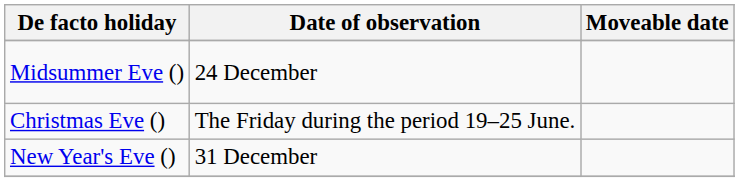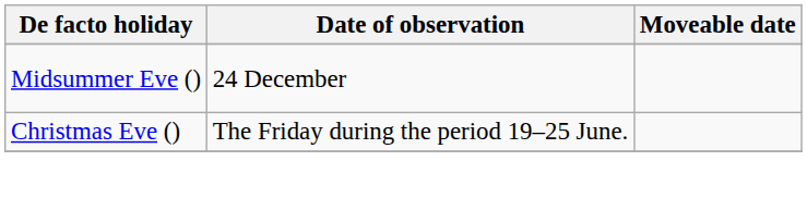- row: New Year's Eve () | 31 December
